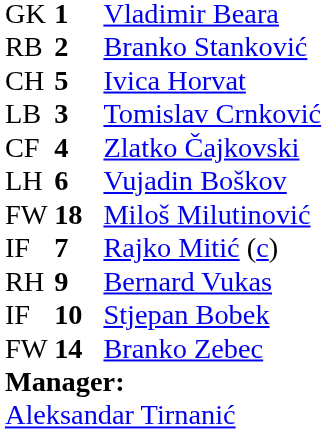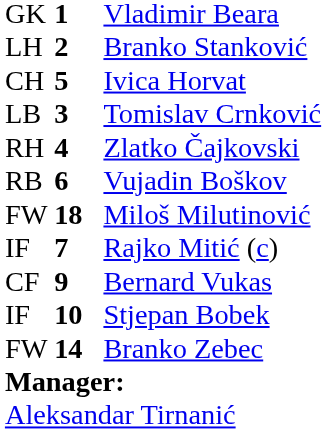Branko Stanković | column 1: RB -> LH
Zlatko Čajkovski | column 1: CF -> RH
Vujadin Boškov | column 1: LH -> RB
Bernard Vukas | column 1: RH -> CF
